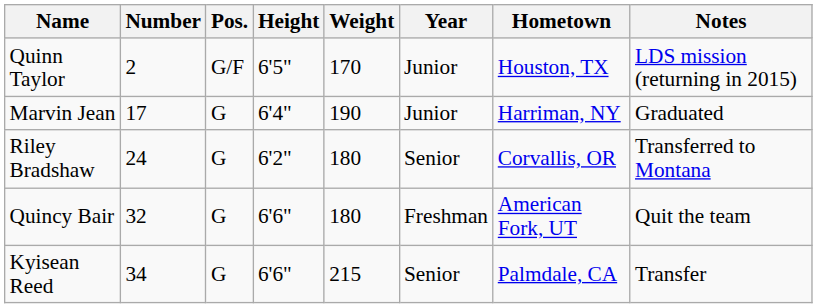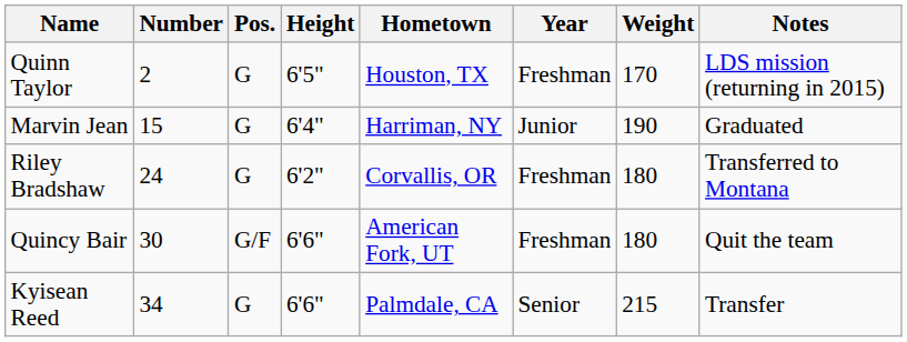columns swapped: Weight <-> Hometown
Quinn Taylor | Pos.: G/F -> G
Quinn Taylor | Year: Junior -> Freshman
Marvin Jean | Number: 17 -> 15
Riley Bradshaw | Year: Senior -> Freshman
Quincy Bair | Number: 32 -> 30
Quincy Bair | Pos.: G -> G/F
